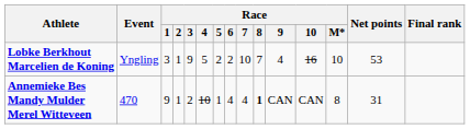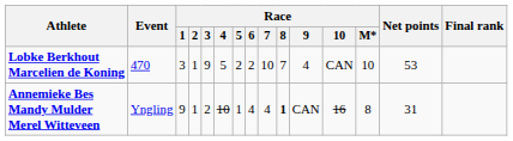Lobke Berkhout Marcelien de Koning | Event: Yngling -> 470
Lobke Berkhout Marcelien de Koning | Race / 10: 16 -> CAN
Annemieke Bes Mandy Mulder Merel Witteveen | Event: 470 -> Yngling
Annemieke Bes Mandy Mulder Merel Witteveen | Race / 10: CAN -> 16
